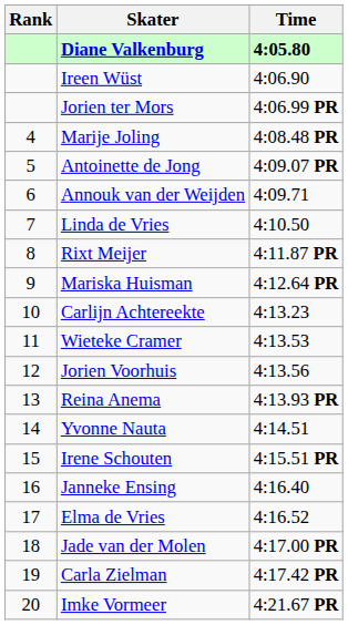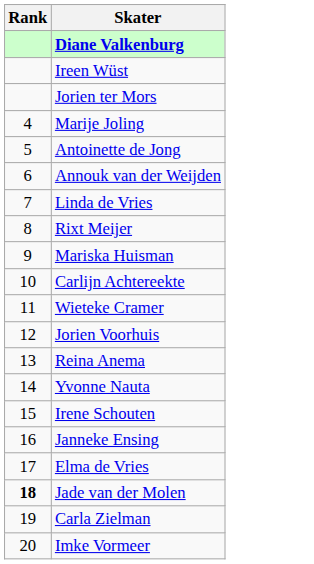- column: Time | 4:05.80 | 4:06.90 | 4:06.99 PR | 4:08.48 PR | 4:09.07 PR | 4:09.71 | 4:10.50 | 4:11.87 PR | 4:12.64 PR | 4:13.23 | 4:13.53 | 4:13.56 | 4:13.93 PR | 4:14.51 | 4:15.51 PR | 4:16.40 | 4:16.52 | 4:17.00 PR | 4:17.42 PR | 4:21.67 PR
Jade van der Molen | Rank: normal -> bold
